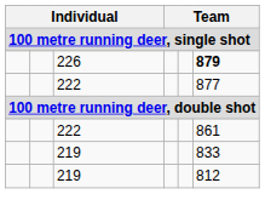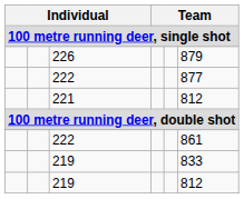226 | column 6: bold -> normal
+ row: 221 | 812
